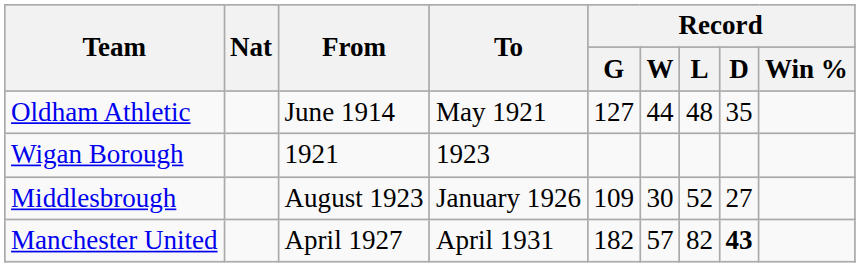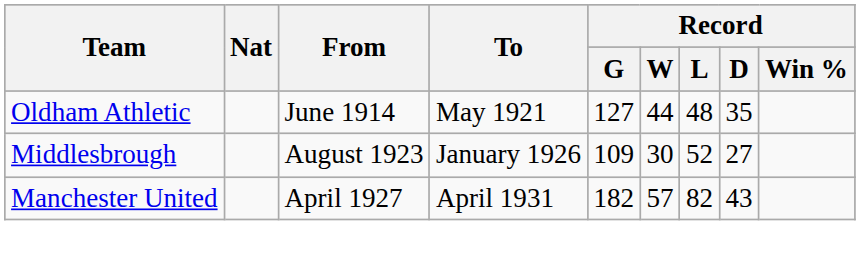- row: Wigan Borough | 1921 | 1923
Manchester United | Record / D: bold -> normal
